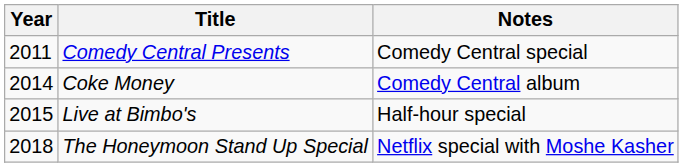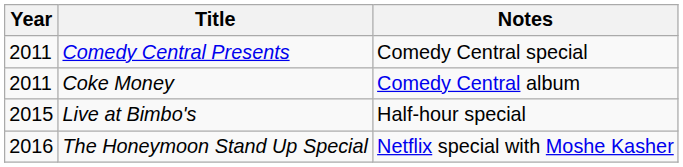Coke Money | Year: 2014 -> 2011
The Honeymoon Stand Up Special | Year: 2018 -> 2016
